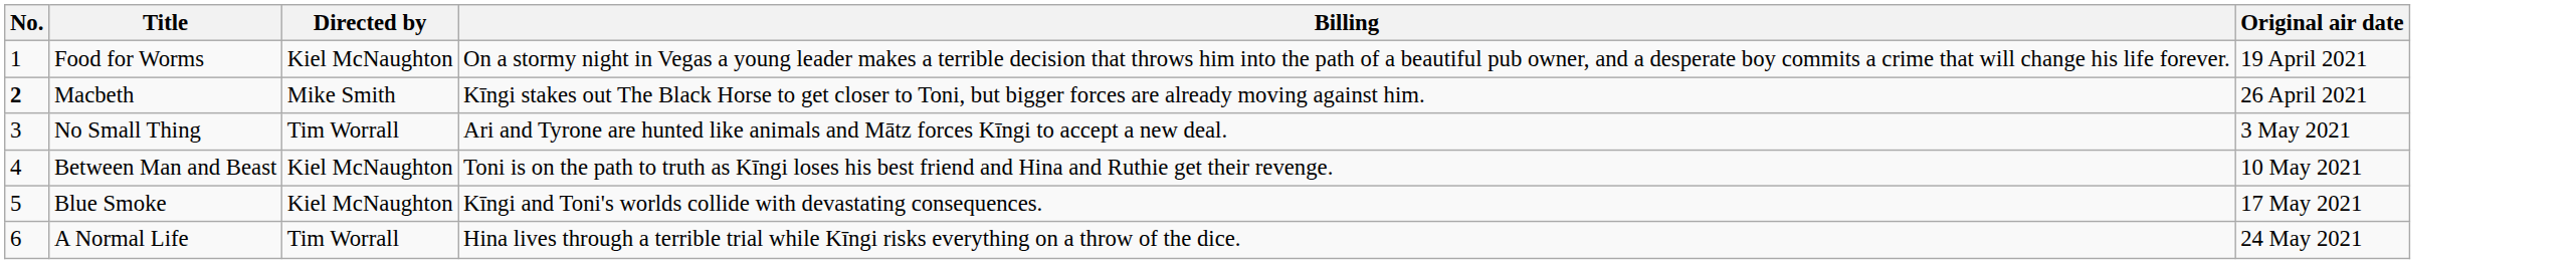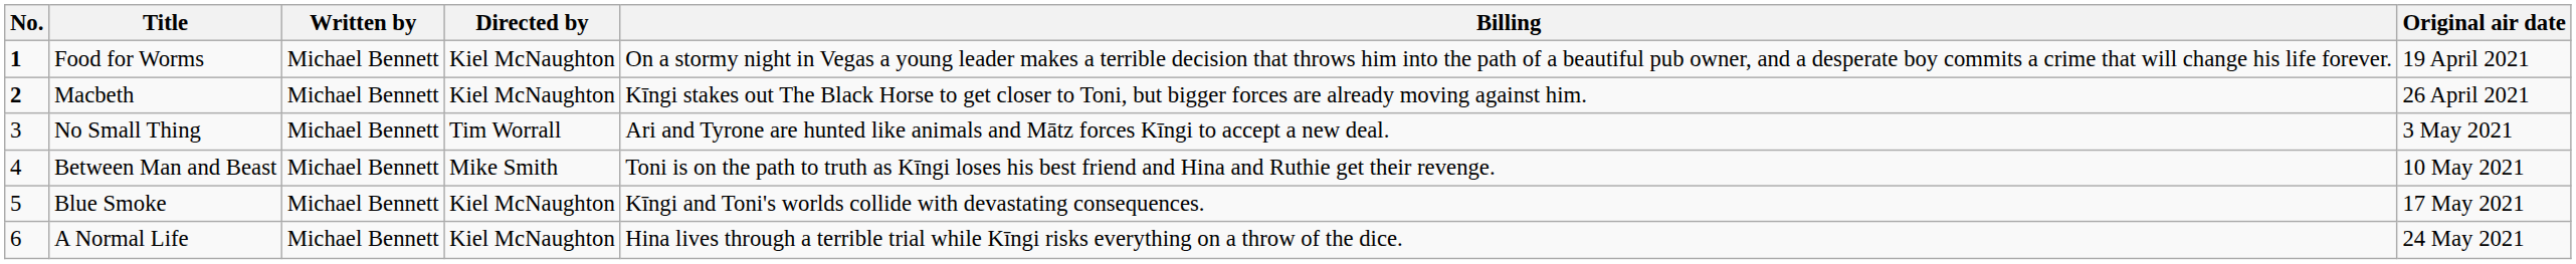+ column: Written by | Michael Bennett | Michael Bennett | Michael Bennett | Michael Bennett | Michael Bennett | Michael Bennett
Food for Worms | No.: normal -> bold
Macbeth | Directed by: Mike Smith -> Kiel McNaughton
Between Man and Beast | Directed by: Kiel McNaughton -> Mike Smith
A Normal Life | Directed by: Tim Worrall -> Kiel McNaughton
